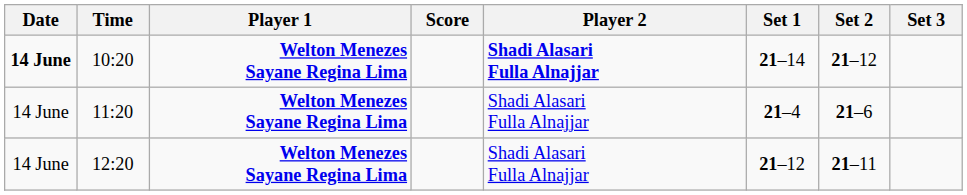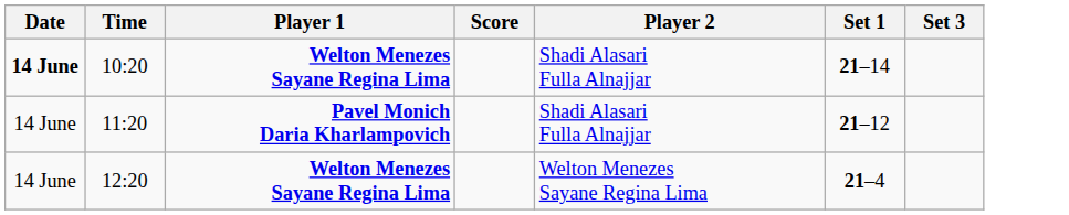- column: Set 2 | 21–12 | 21–6 | 21–11
10:20 | Player 2: bold -> normal
11:20 | Player 1: Welton Menezes Sayane Regina Lima -> Pavel Monich Daria Kharlampovich
11:20 | Set 1: 21–4 -> 21–12
12:20 | Player 2: Shadi Alasari Fulla Alnajjar -> Welton Menezes Sayane Regina Lima
12:20 | Set 1: 21–12 -> 21–4
